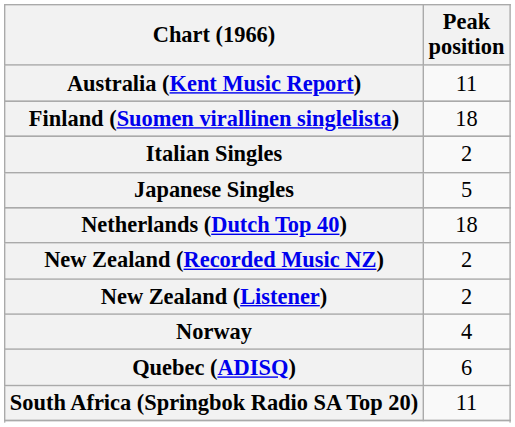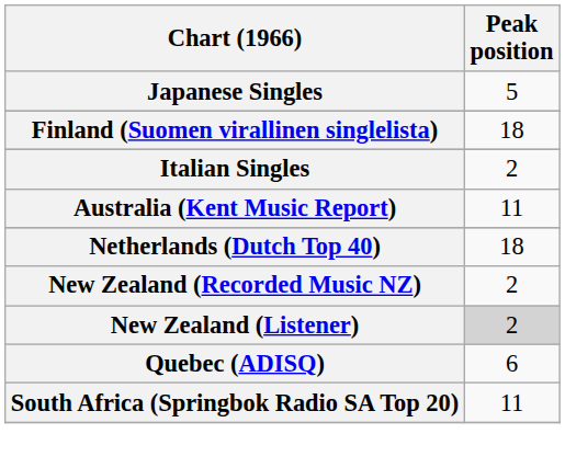rows swapped: Australia (Kent Music Report) <-> Japanese Singles
New Zealand (Listener) | Peak position: no background -> lightgrey background
- row: Norway | 4
